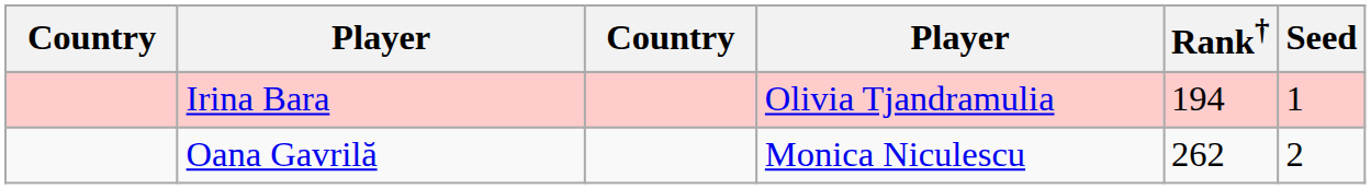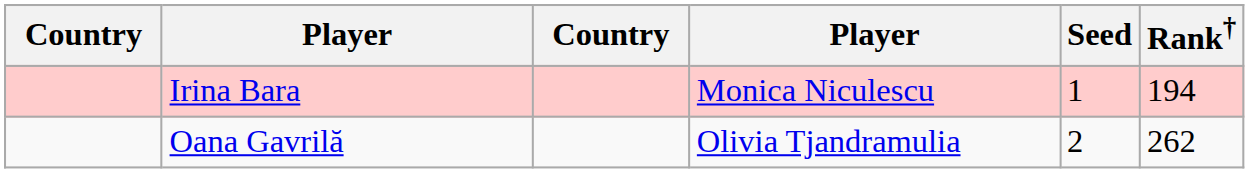columns swapped: Rank† <-> Seed
Irina Bara | column 4: Olivia Tjandramulia -> Monica Niculescu
Oana Gavrilă | column 4: Monica Niculescu -> Olivia Tjandramulia
